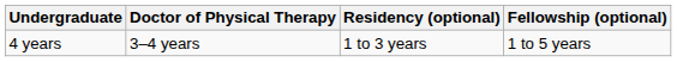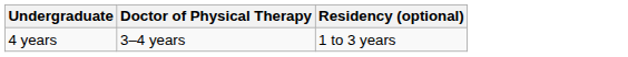- column: Fellowship (optional) | 1 to 5 years
